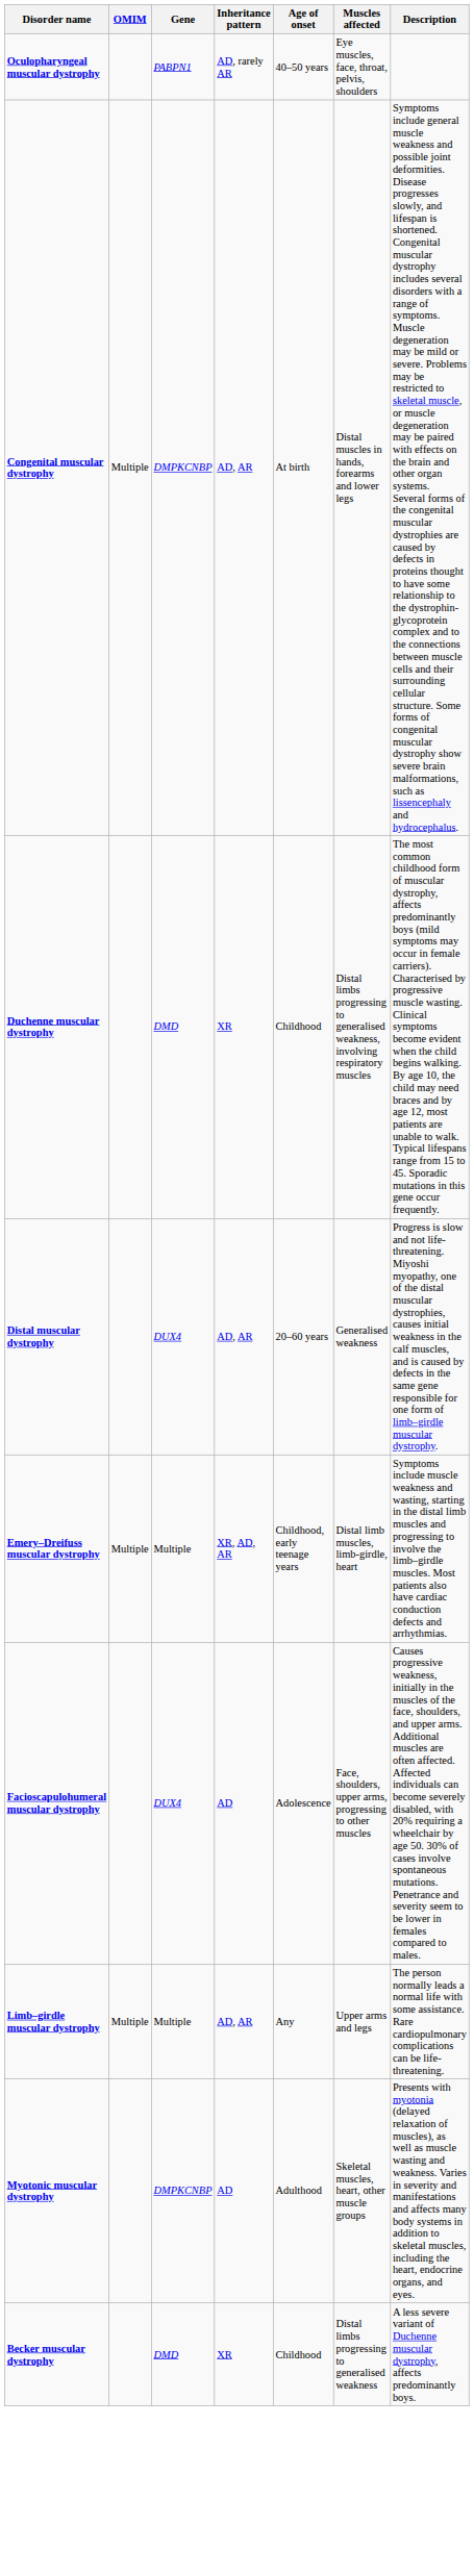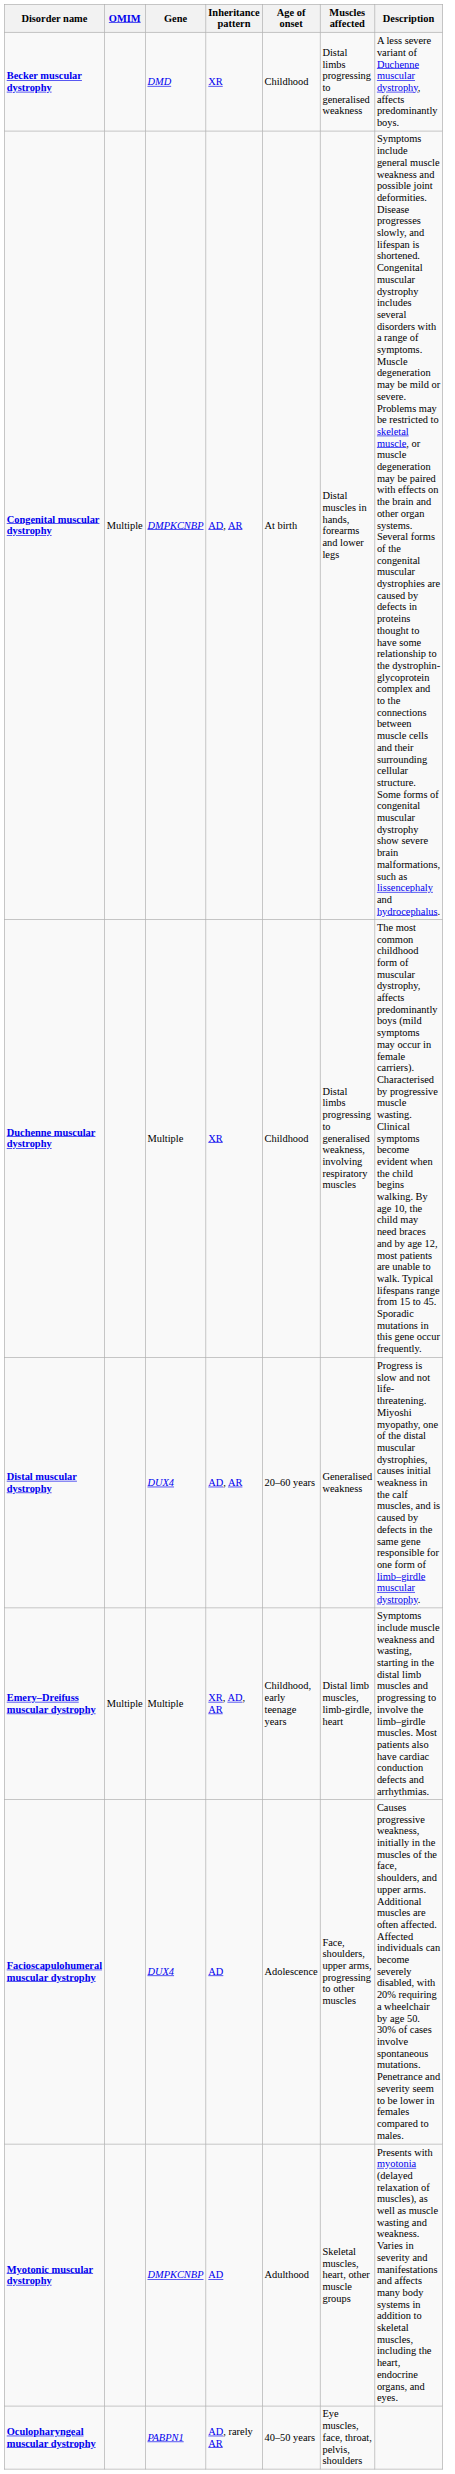rows swapped: Becker muscular dystrophy <-> Oculopharyngeal muscular dystrophy
Duchenne muscular dystrophy | Gene: DMD -> Multiple
- row: Limb–girdle muscular dystrophy | Multiple | Multiple | AD, AR | Any | Upper arms and legs | The person normally leads a normal life with some assistance. Rare cardiopulmonary complications can be life-threatening.
